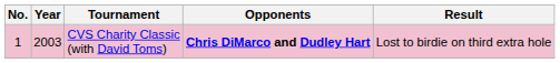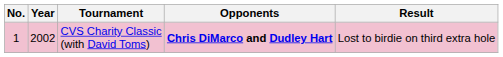CVS Charity Classic (with David Toms) | Year: 2003 -> 2002
